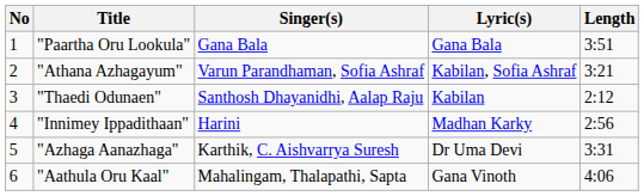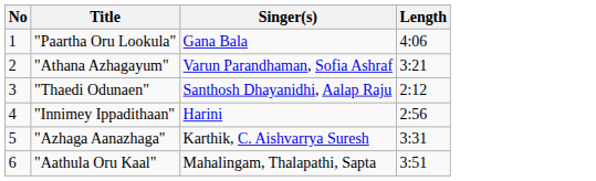- column: Lyric(s) | Gana Bala | Kabilan, Sofia Ashraf | Kabilan | Madhan Karky | Dr Uma Devi | Gana Vinoth
"Paartha Oru Lookula" | Length: 3:51 -> 4:06
"Aathula Oru Kaal" | Length: 4:06 -> 3:51
